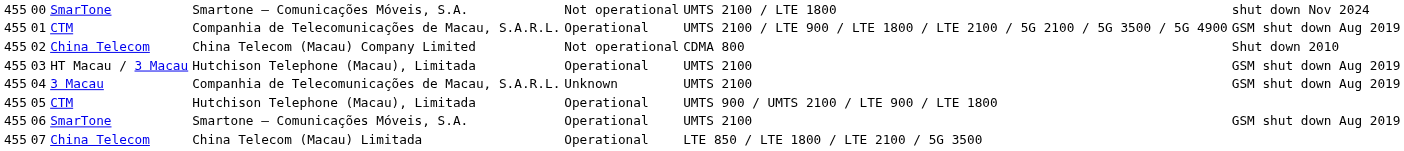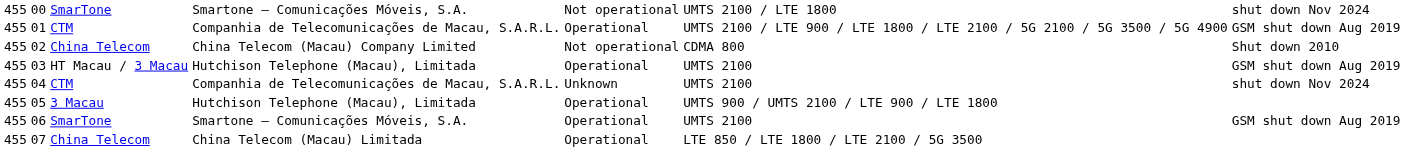04 | column 3: 3 Macau -> CTM
04 | column 7: GSM shut down Aug 2019 -> shut down Nov 2024
05 | column 3: CTM -> 3 Macau
